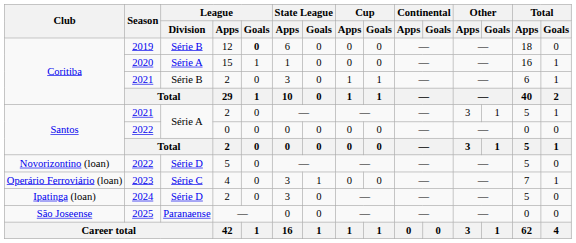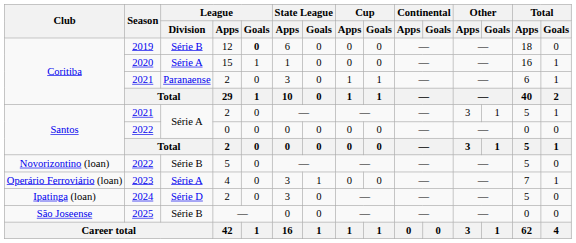Coritiba / 2021 | League / Division: Série B -> Paranaense
Novorizontino (loan) / 2022 | League / Division: Série D -> Série B
2023 | League / Division: Série C -> Série A
2025 | League / Division: Paranaense -> Série B
